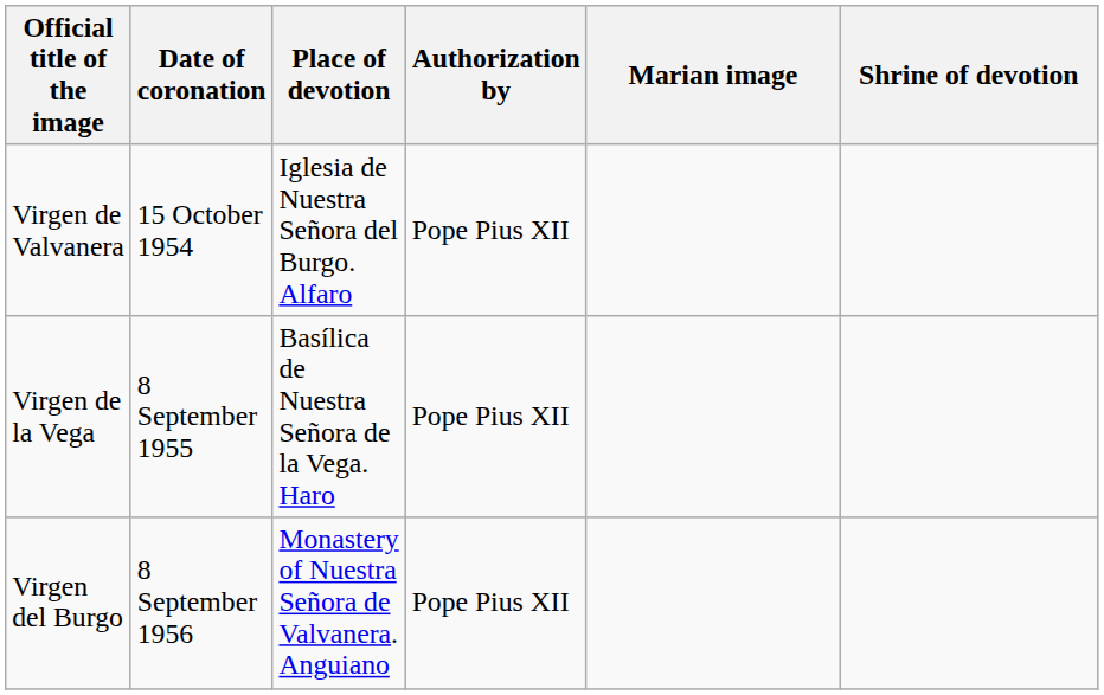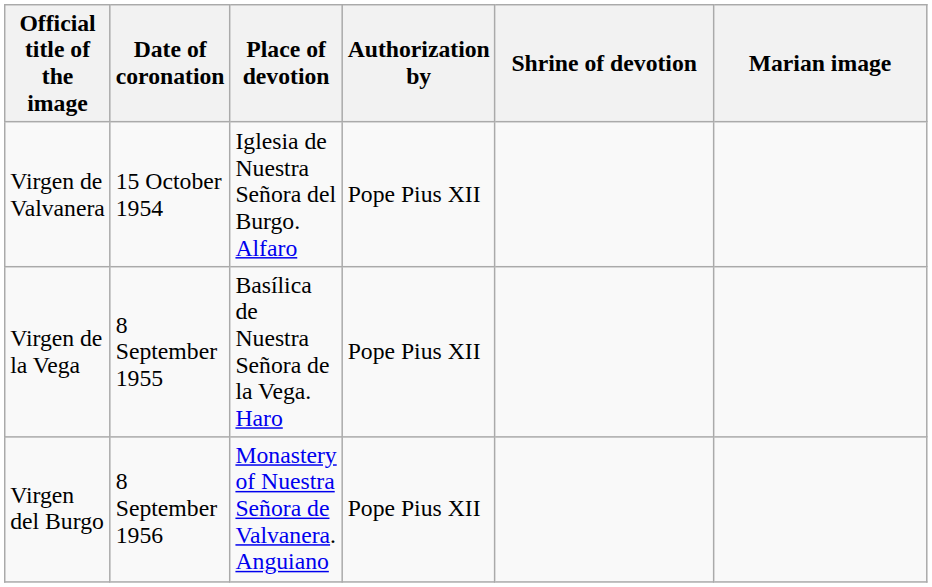columns swapped: Marian image <-> Shrine of devotion
